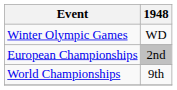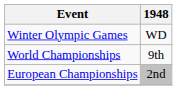rows swapped: World Championships <-> European Championships
